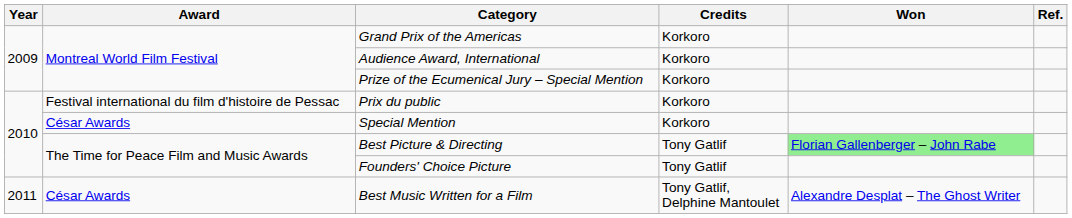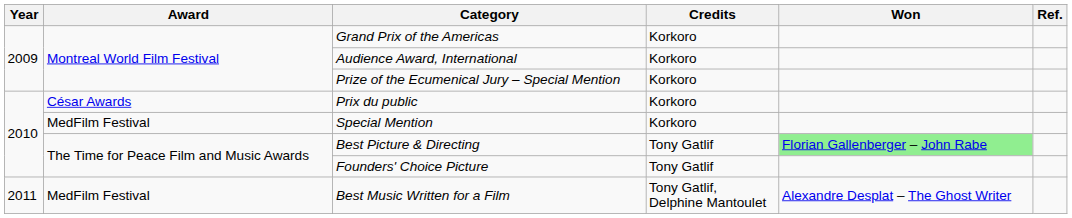Prix du public | Award: Festival international du film d'histoire de Pessac -> César Awards
Special Mention | Award: César Awards -> MedFilm Festival
Best Music Written for a Film | Award: César Awards -> MedFilm Festival
